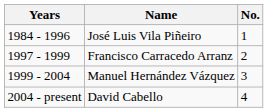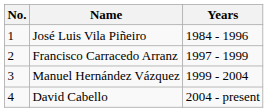columns swapped: No. <-> Years
